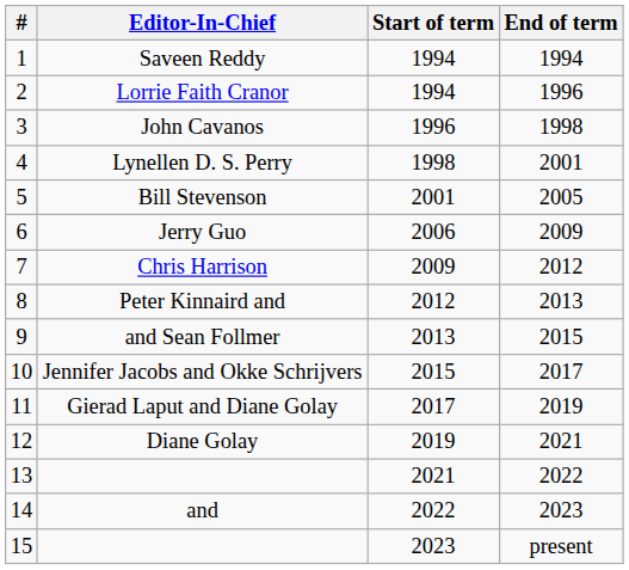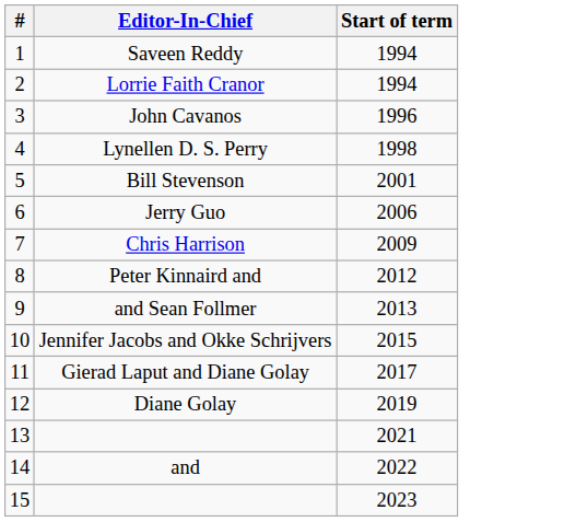- column: End of term | 1994 | 1996 | 1998 | 2001 | 2005 | 2009 | 2012 | 2013 | 2015 | 2017 | 2019 | 2021 | 2022 | 2023 | present
